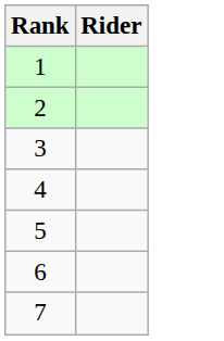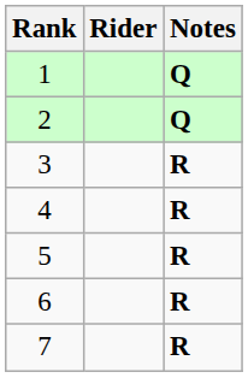+ column: Notes | Q | Q | R | R | R | R | R
